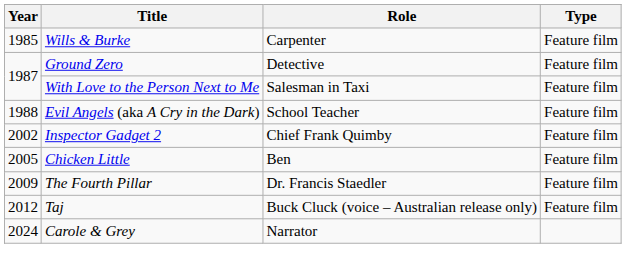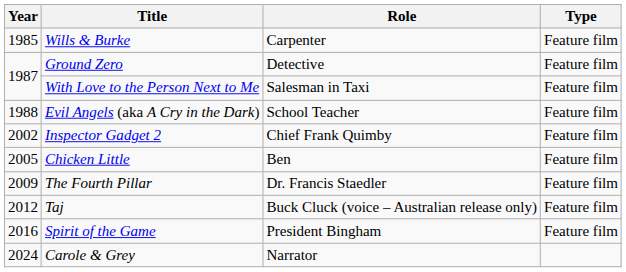+ row: 2016 | Spirit of the Game | President Bingham | Feature film
